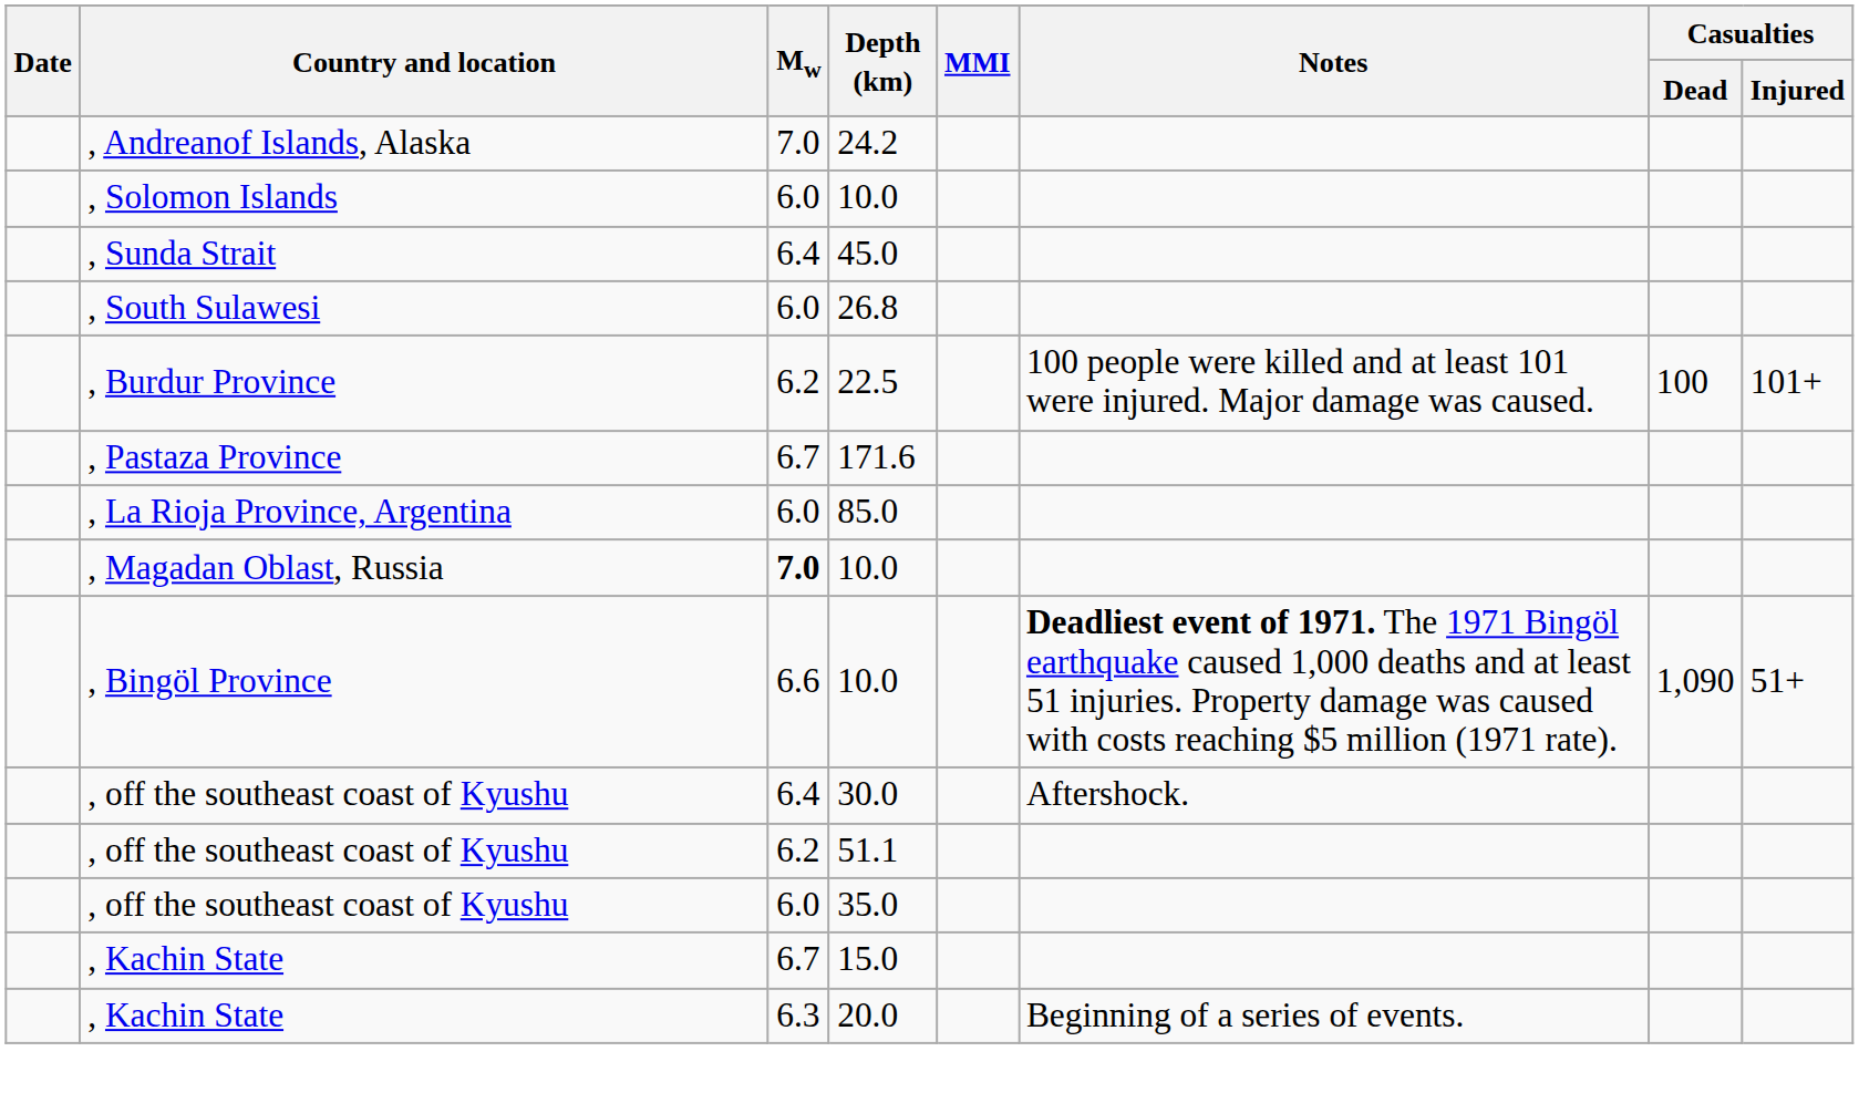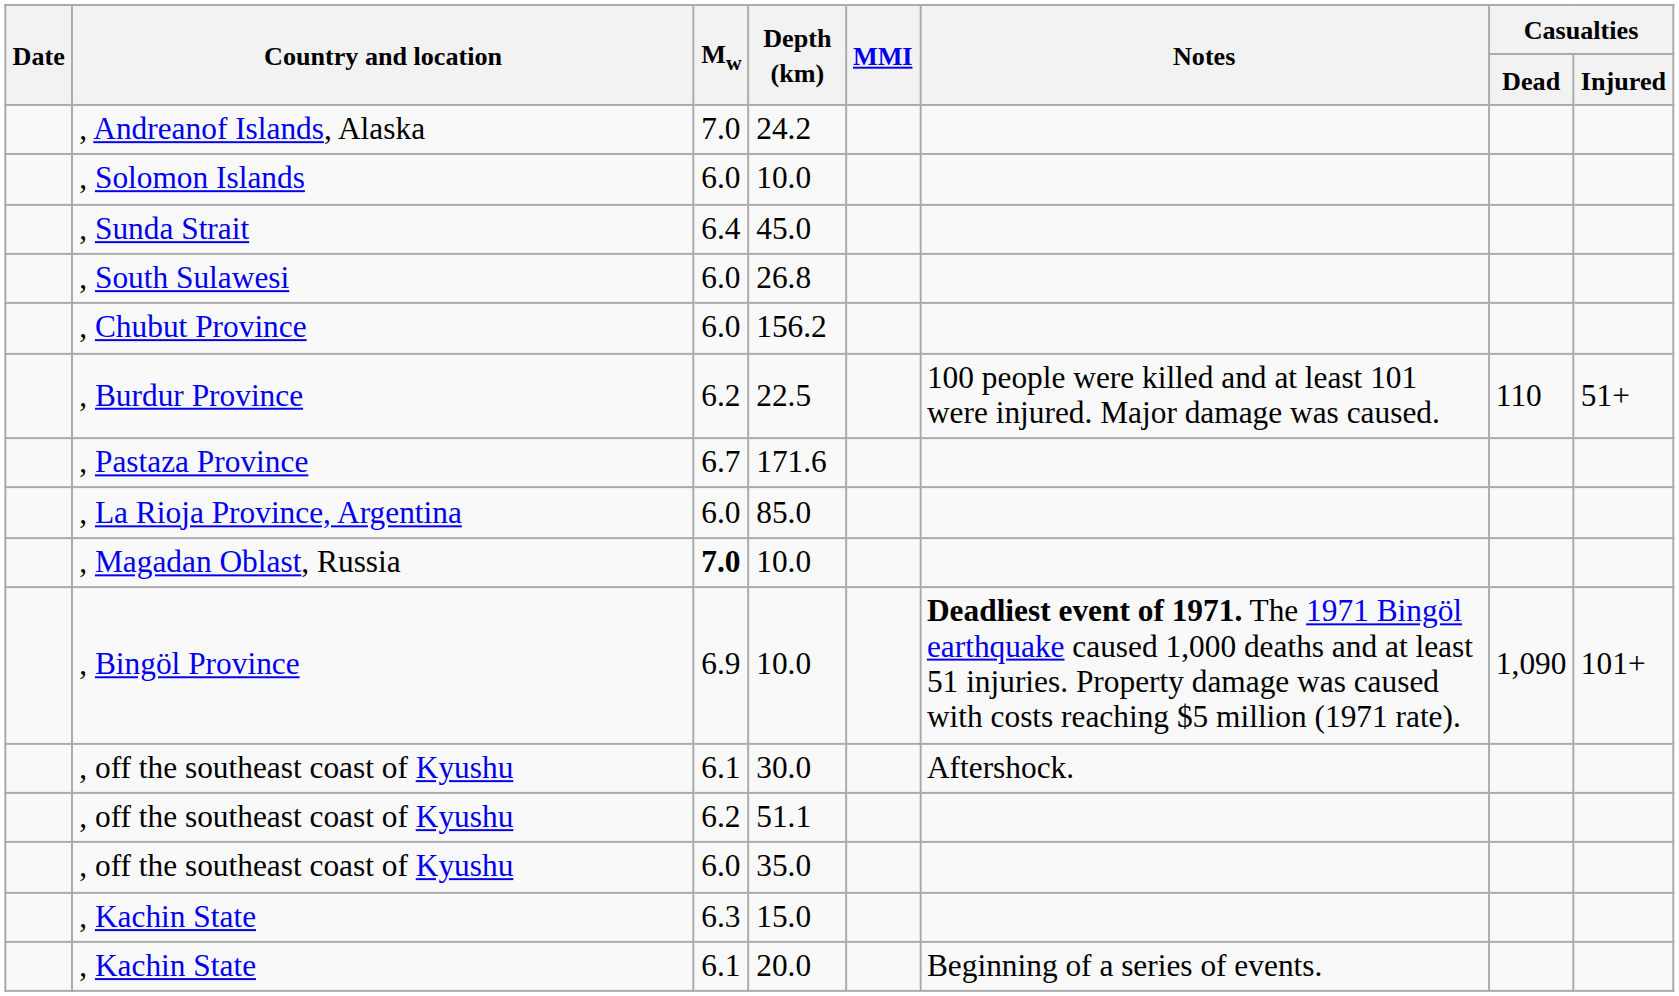+ row: , Chubut Province | 6.0 | 156.2
22.5 | Casualties / Dead: 100 -> 110
22.5 | Casualties / Injured: 101+ -> 51+
, Bingöl Province / 10.0 | Mw: 6.6 -> 6.9
, Bingöl Province / 10.0 | Casualties / Injured: 51+ -> 101+
30.0 | Mw: 6.4 -> 6.1
15.0 | Mw: 6.7 -> 6.3
20.0 | Mw: 6.3 -> 6.1
